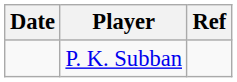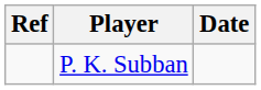columns swapped: Date <-> Ref
